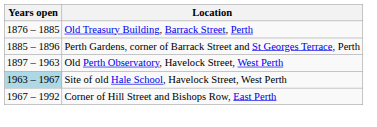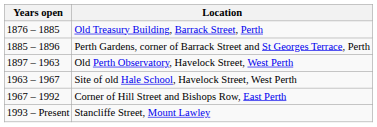Site of old Hale School, Havelock Street, West Perth | Years open: lightblue background -> no background
+ row: 1993 – Present | Stancliffe Street, Mount Lawley
